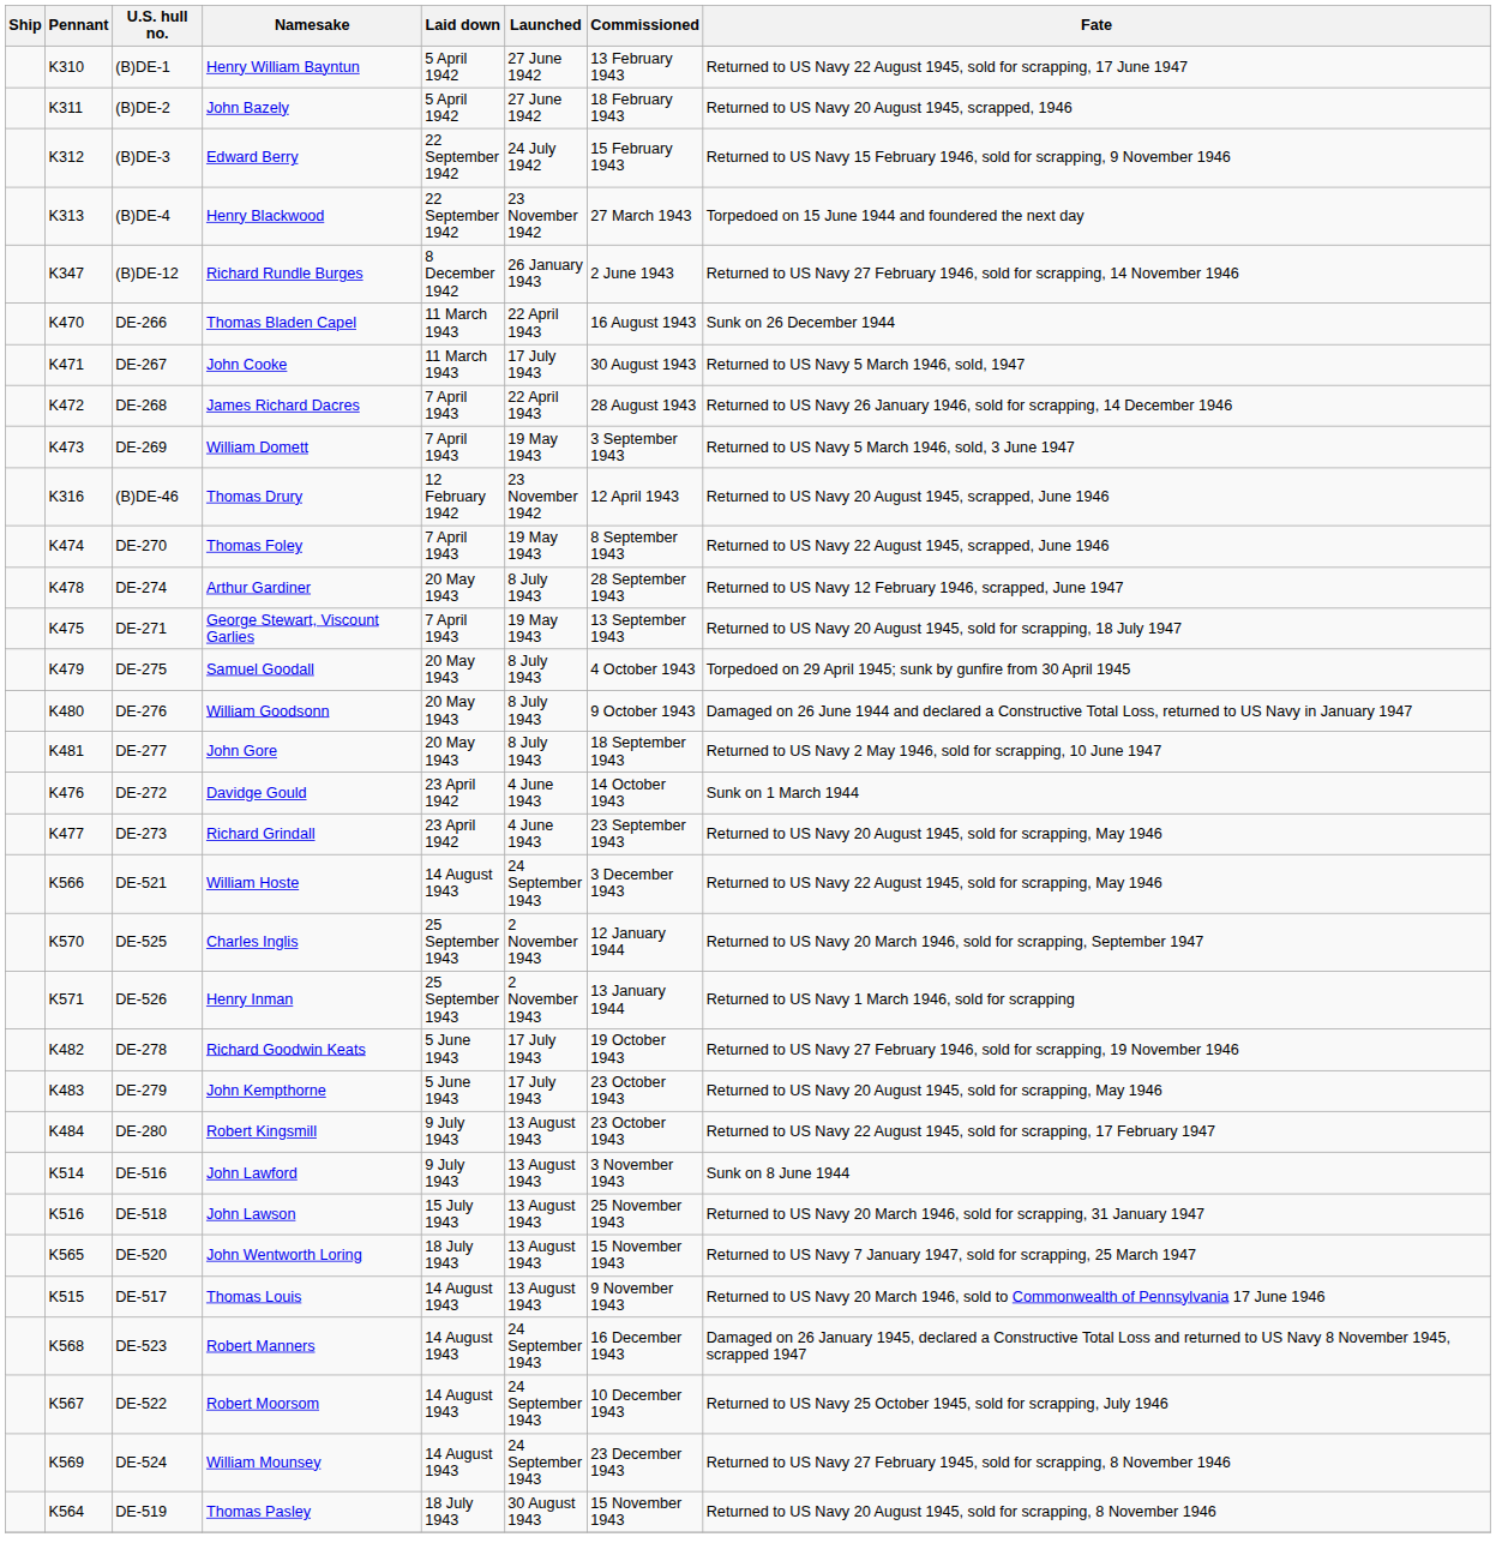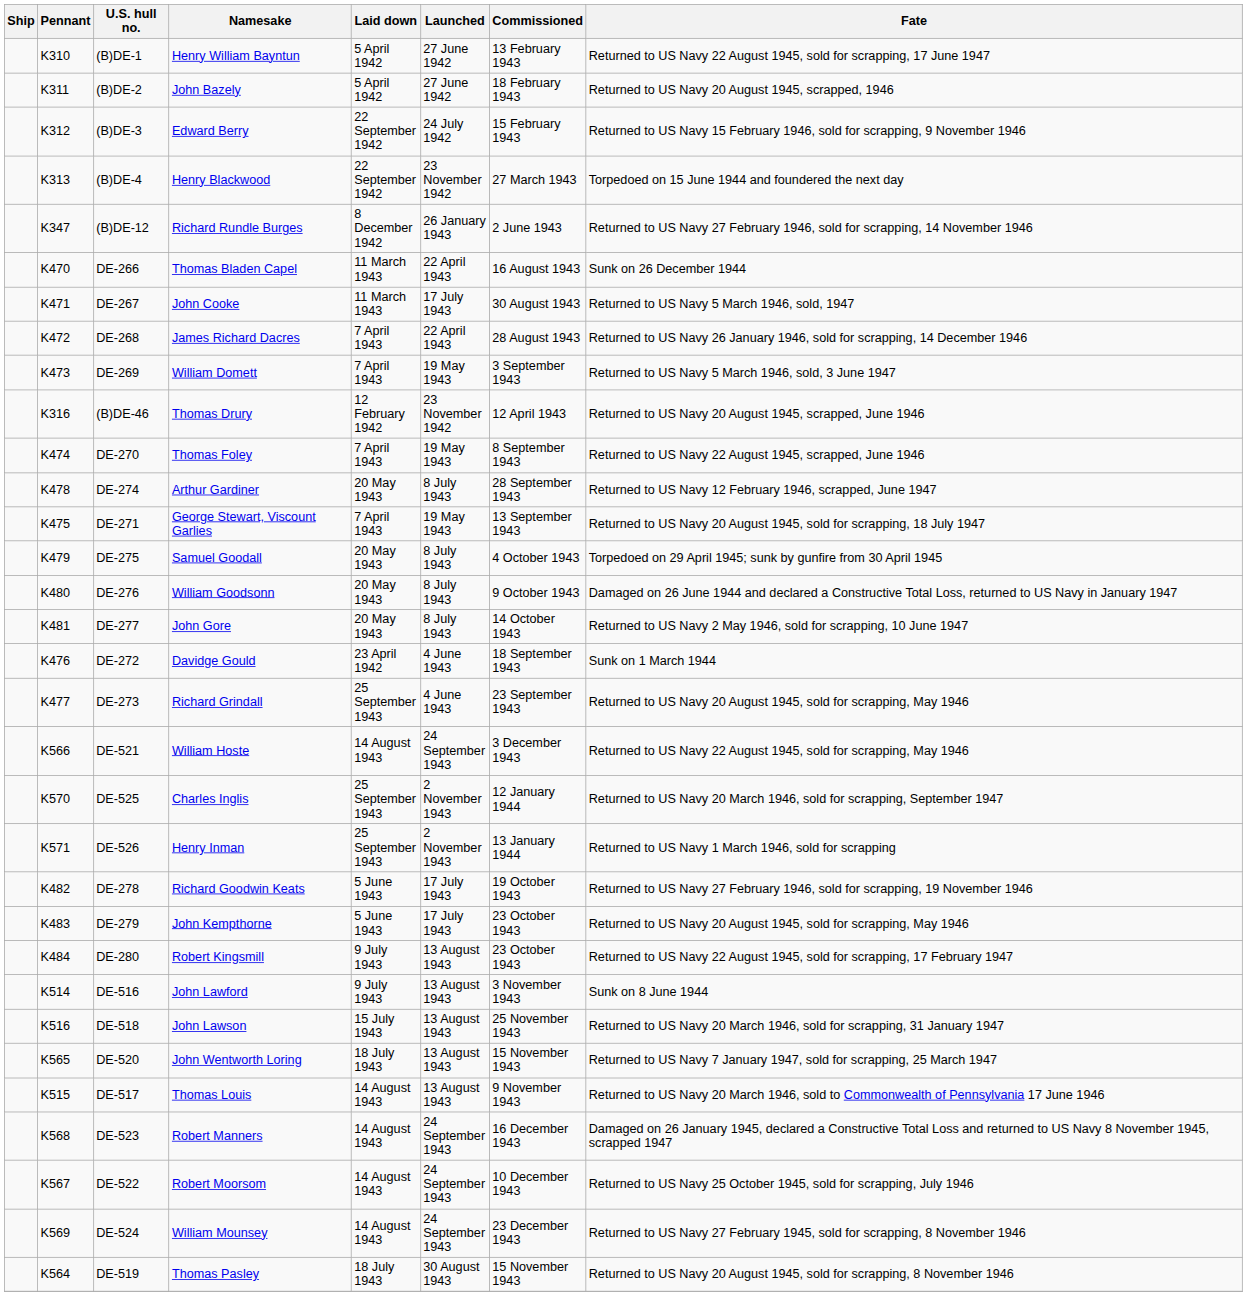DE-277 | Commissioned: 18 September 1943 -> 14 October 1943
DE-272 | Commissioned: 14 October 1943 -> 18 September 1943
DE-273 | Laid down: 23 April 1942 -> 25 September 1943
